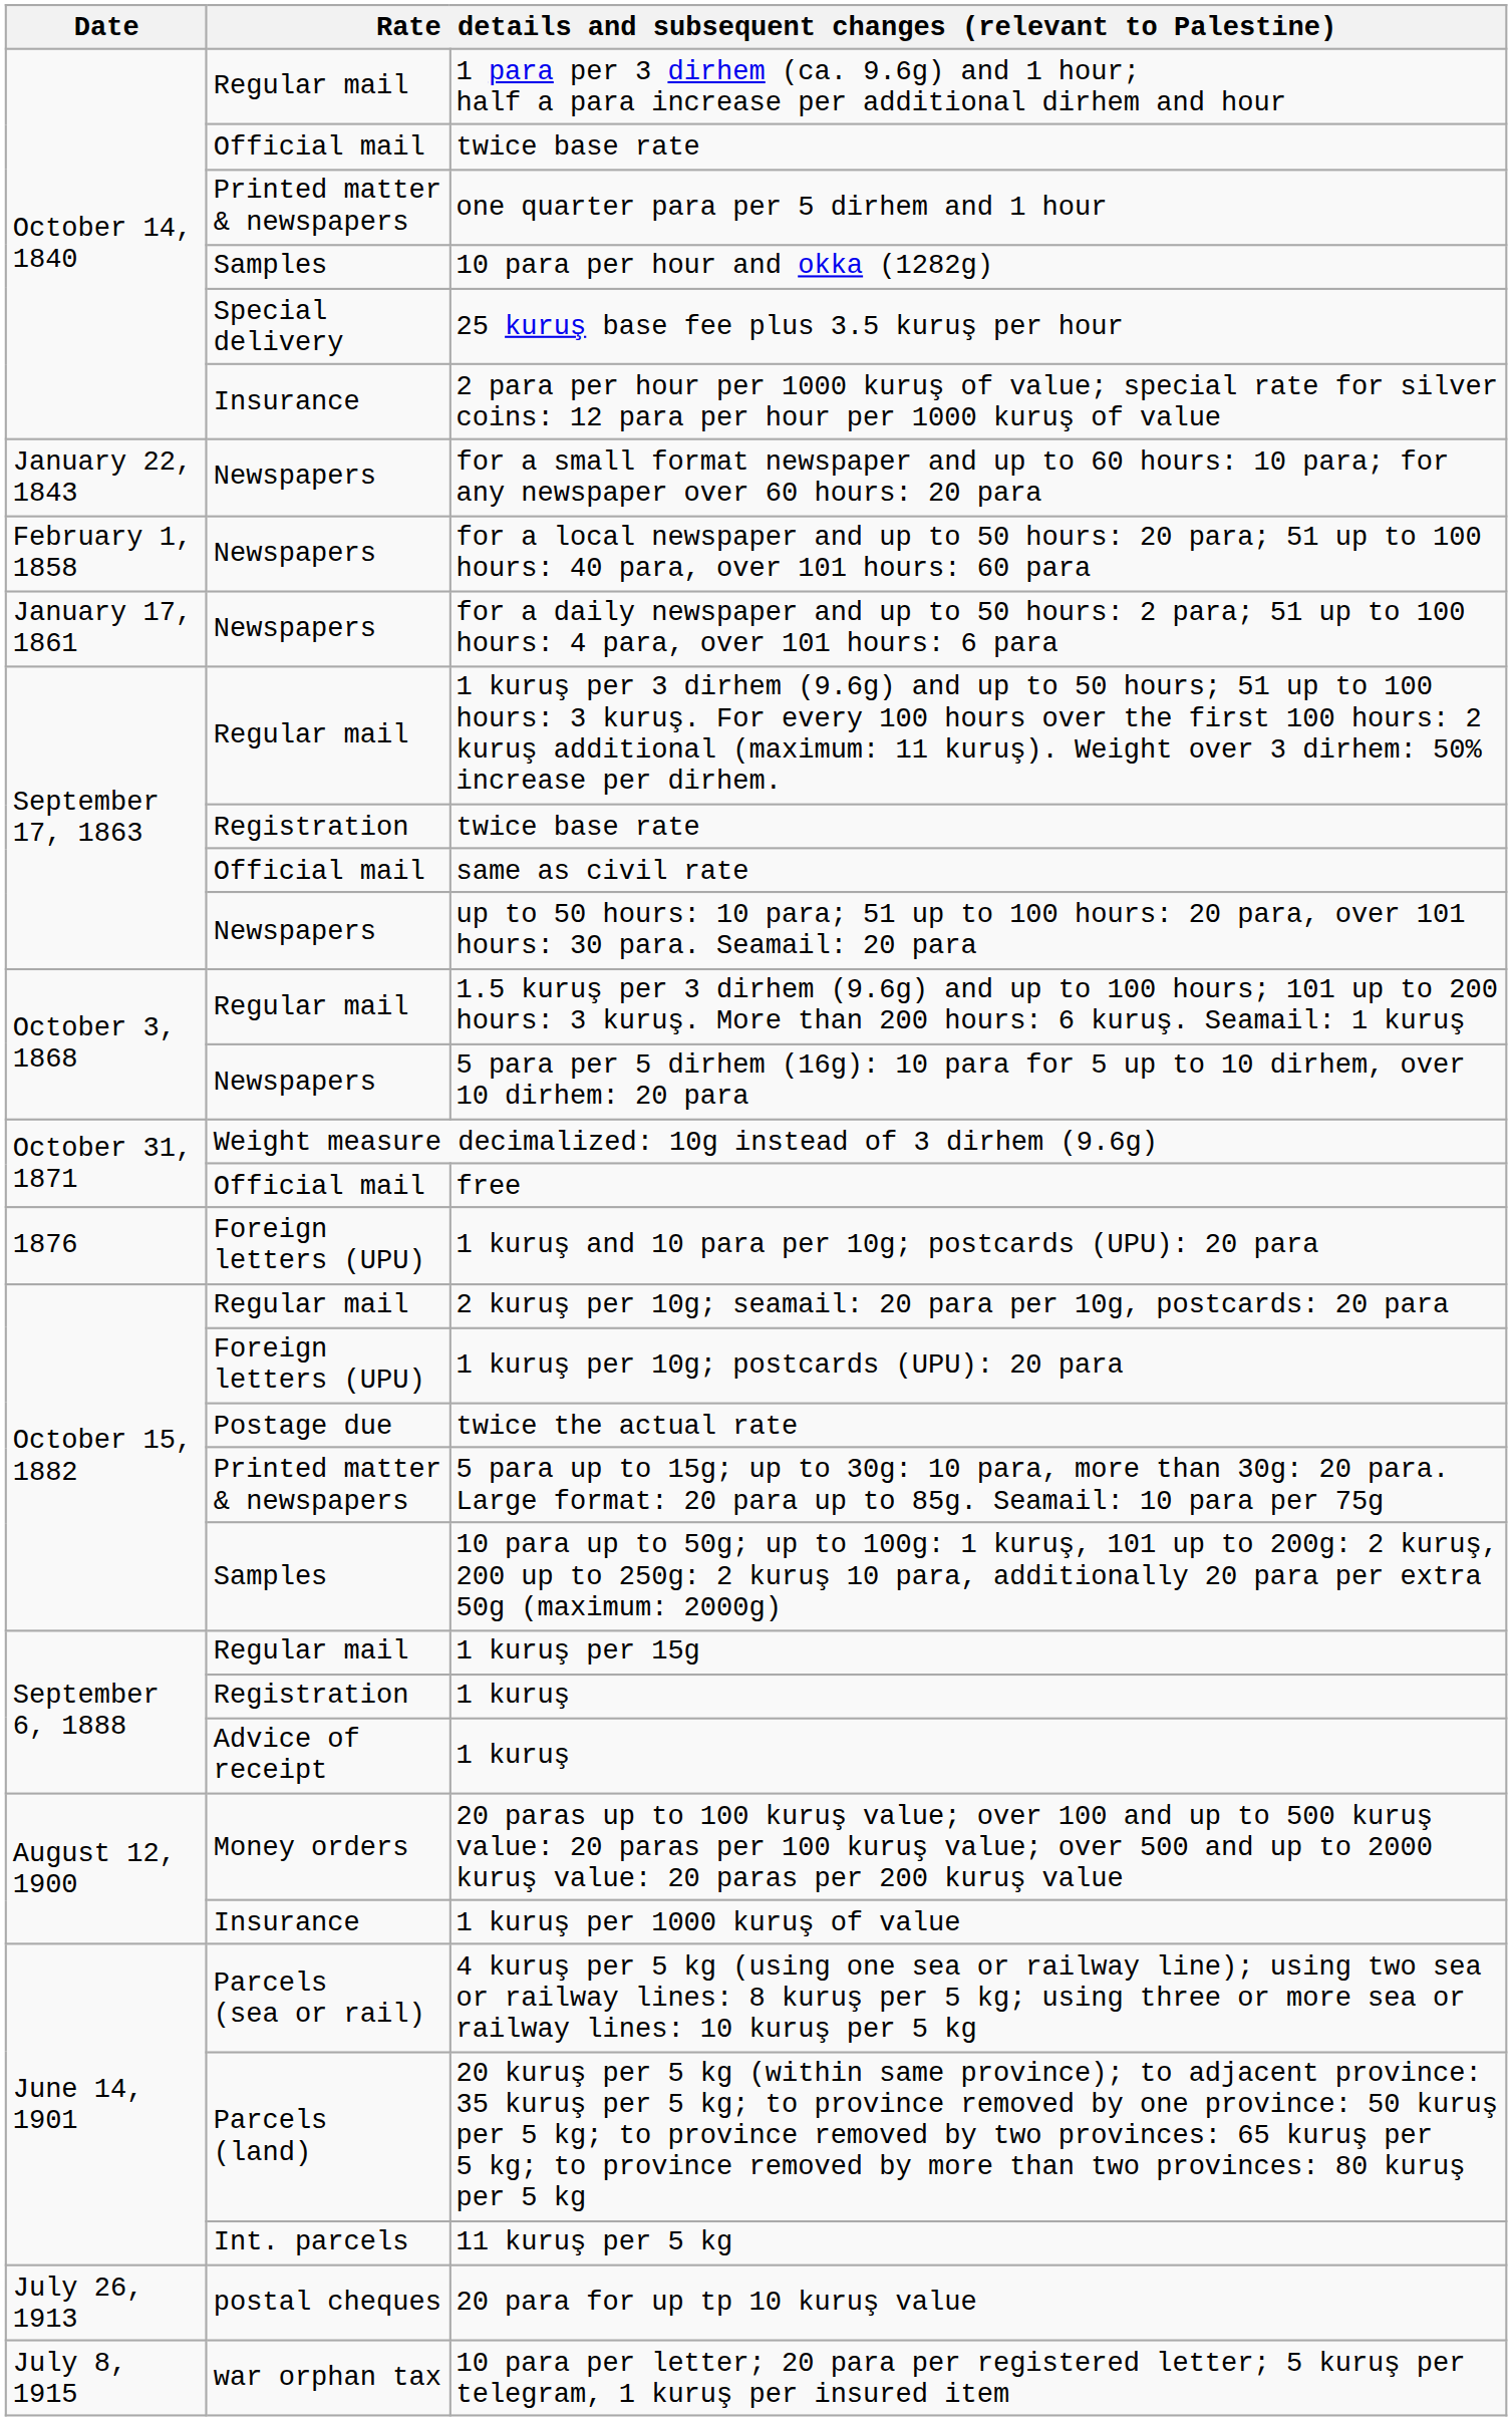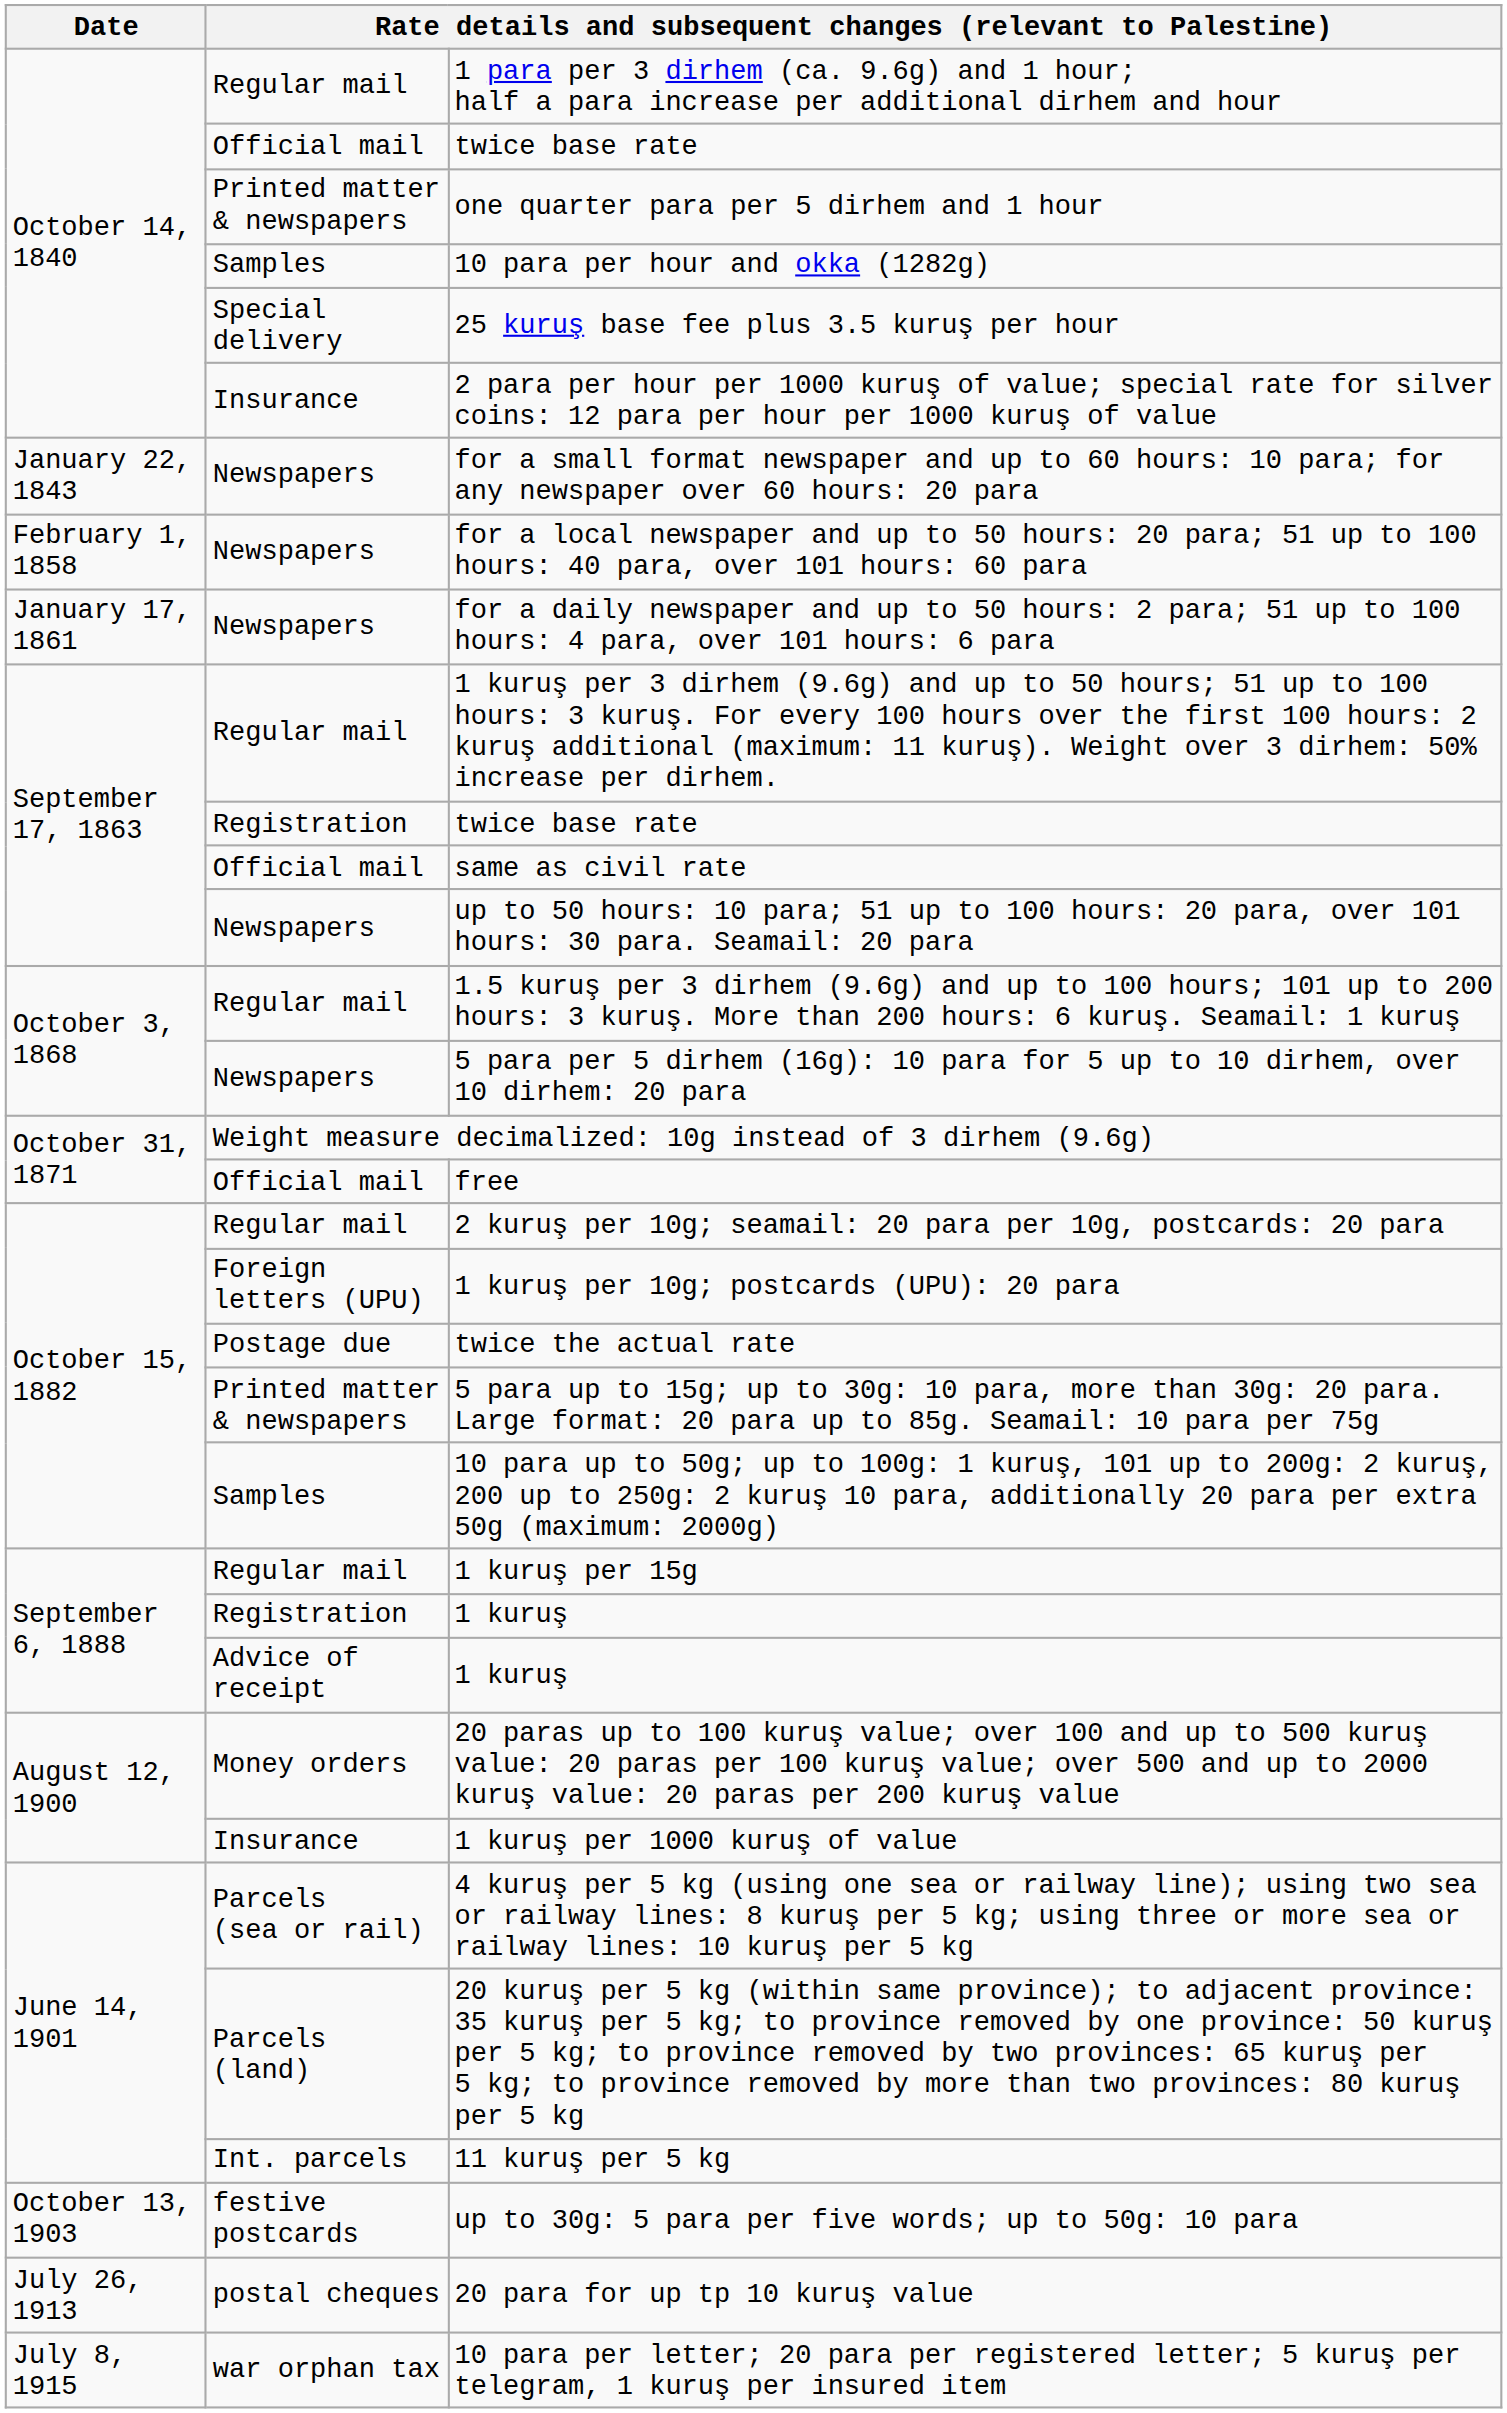- row: 1876 | Foreign letters (UPU) | 1 kuruş and 10 para per 10g; postcards (UPU): 20 para
+ row: October 13, 1903 | festive postcards | up to 30g: 5 para per five words; up to 50g: 10 para
